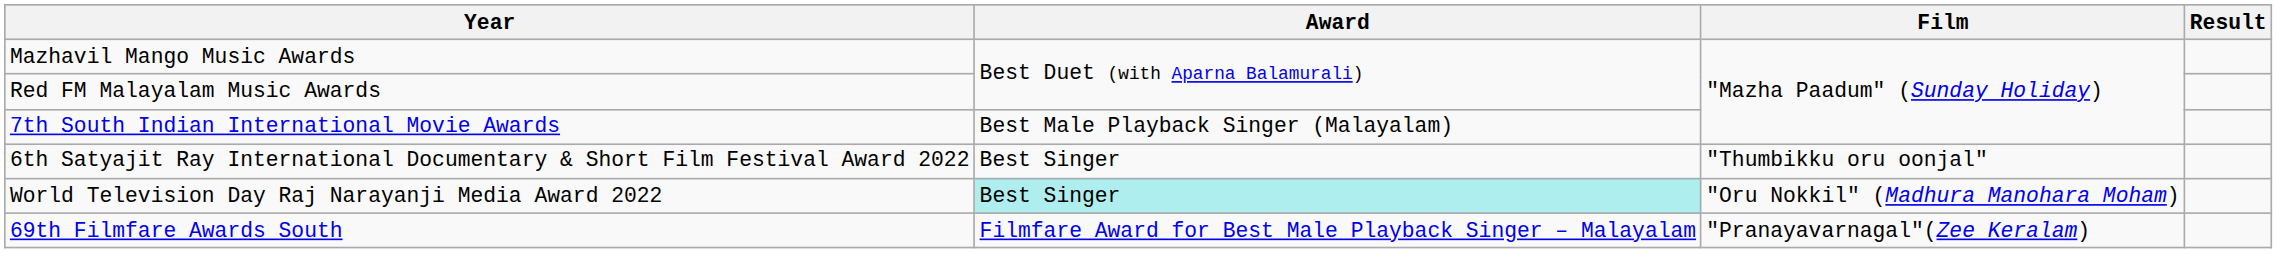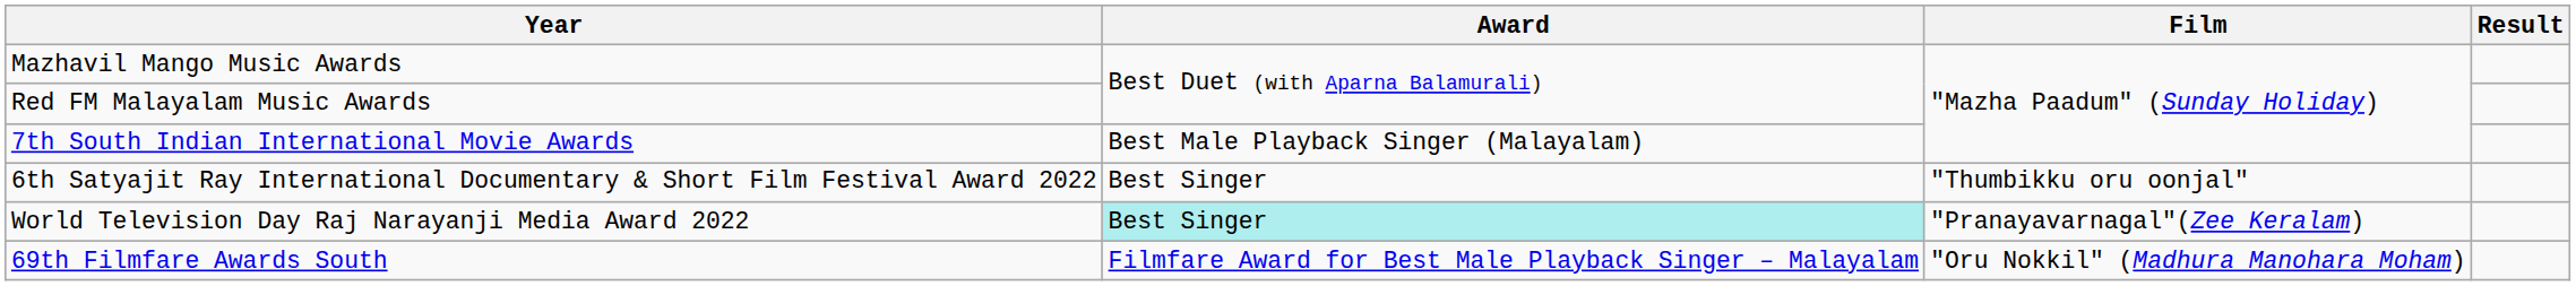World Television Day Raj Narayanji Media Award 2022 | Film: "Oru Nokkil" (Madhura Manohara Moham) -> "Pranayavarnagal"(Zee Keralam)
69th Filmfare Awards South | Film: "Pranayavarnagal"(Zee Keralam) -> "Oru Nokkil" (Madhura Manohara Moham)
